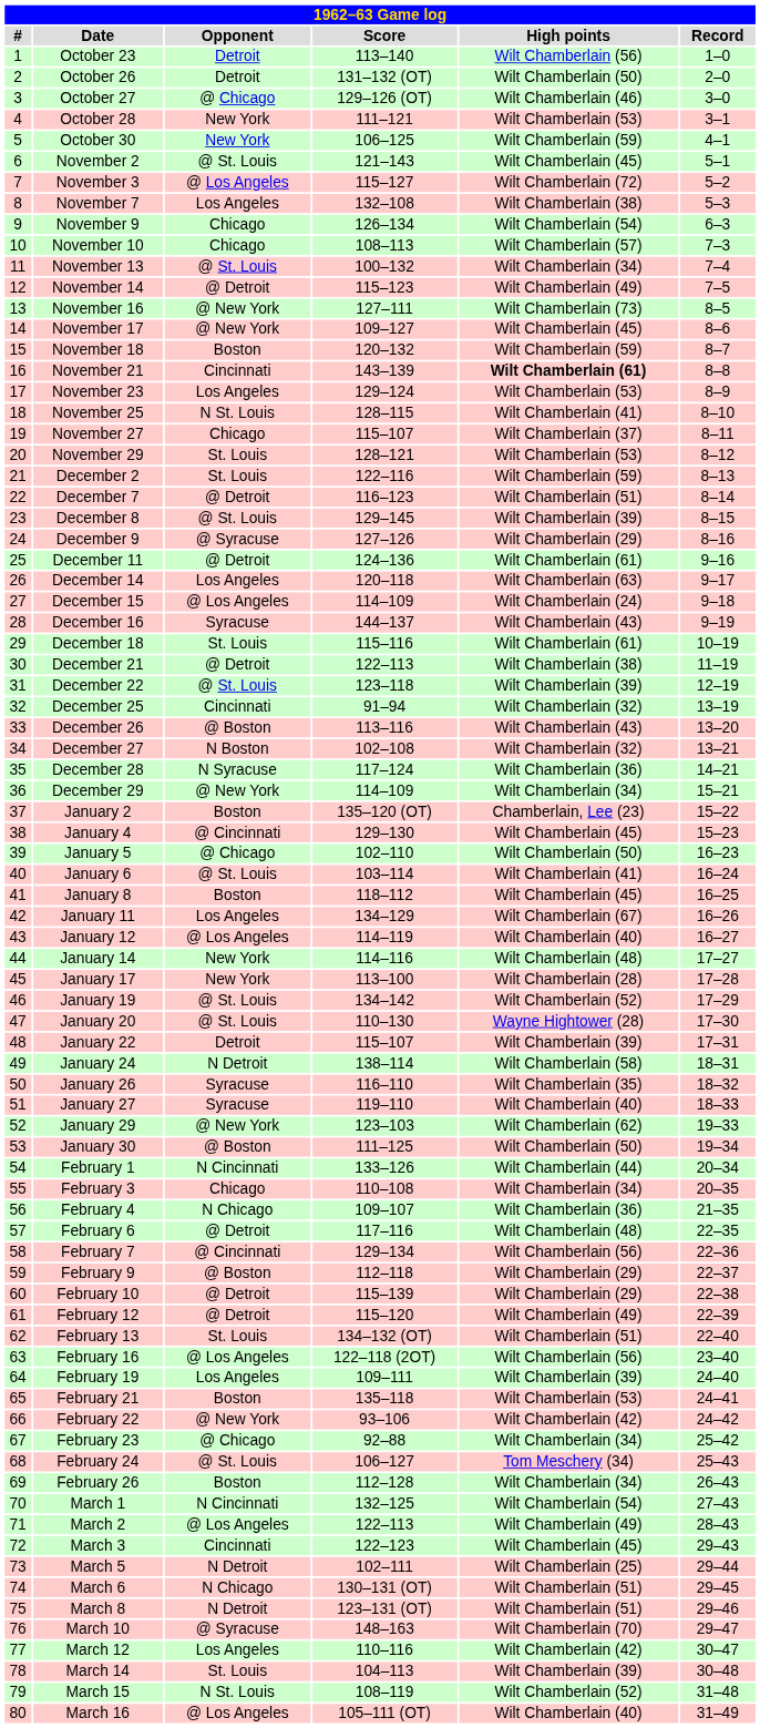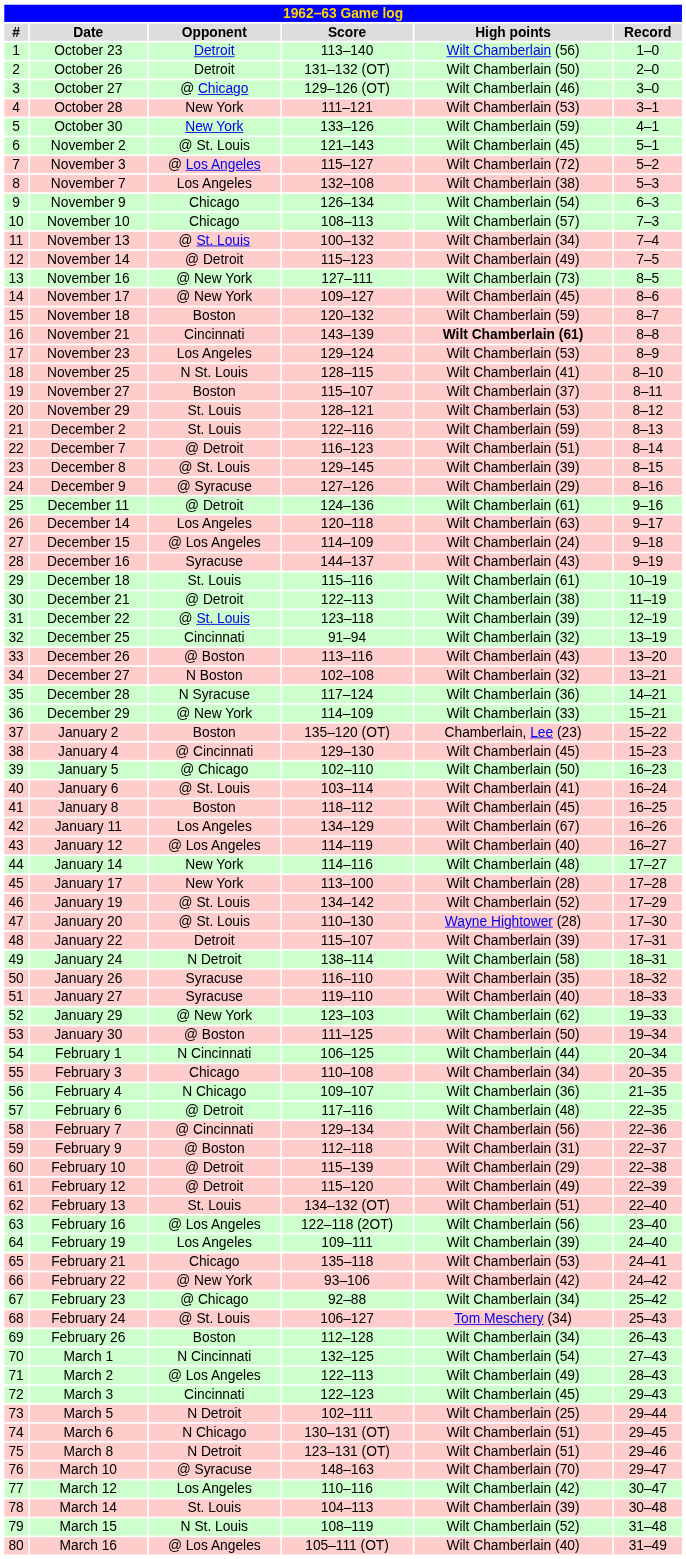October 30 | Score: 106–125 -> 133–126
November 27 | Opponent: Chicago -> Boston
December 29 | High points: Wilt Chamberlain (34) -> Wilt Chamberlain (33)
February 1 | Score: 133–126 -> 106–125
February 9 | High points: Wilt Chamberlain (29) -> Wilt Chamberlain (31)
February 21 | Opponent: Boston -> Chicago
